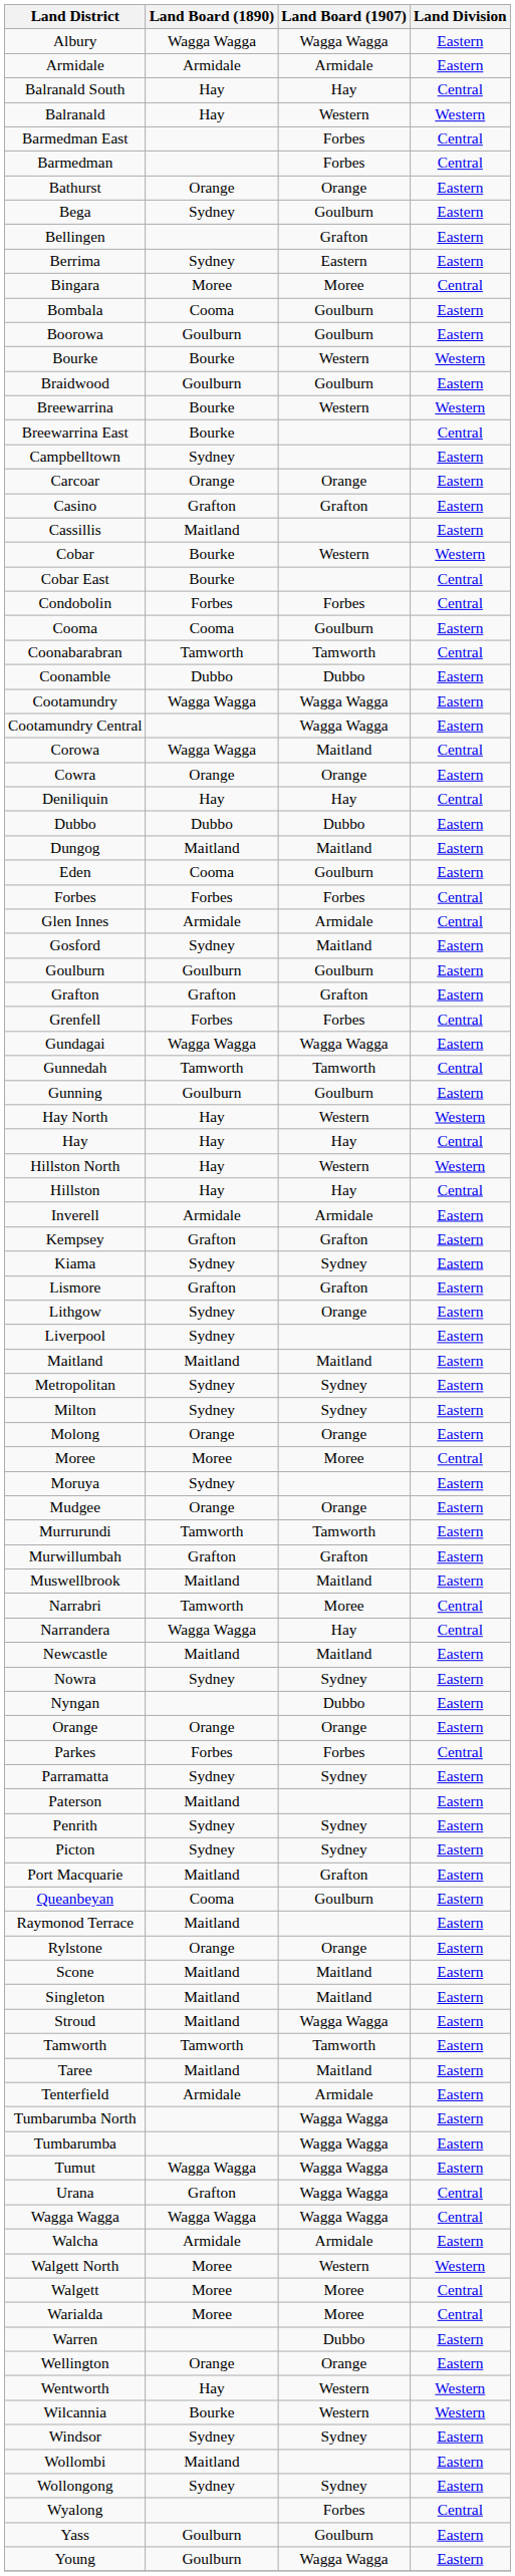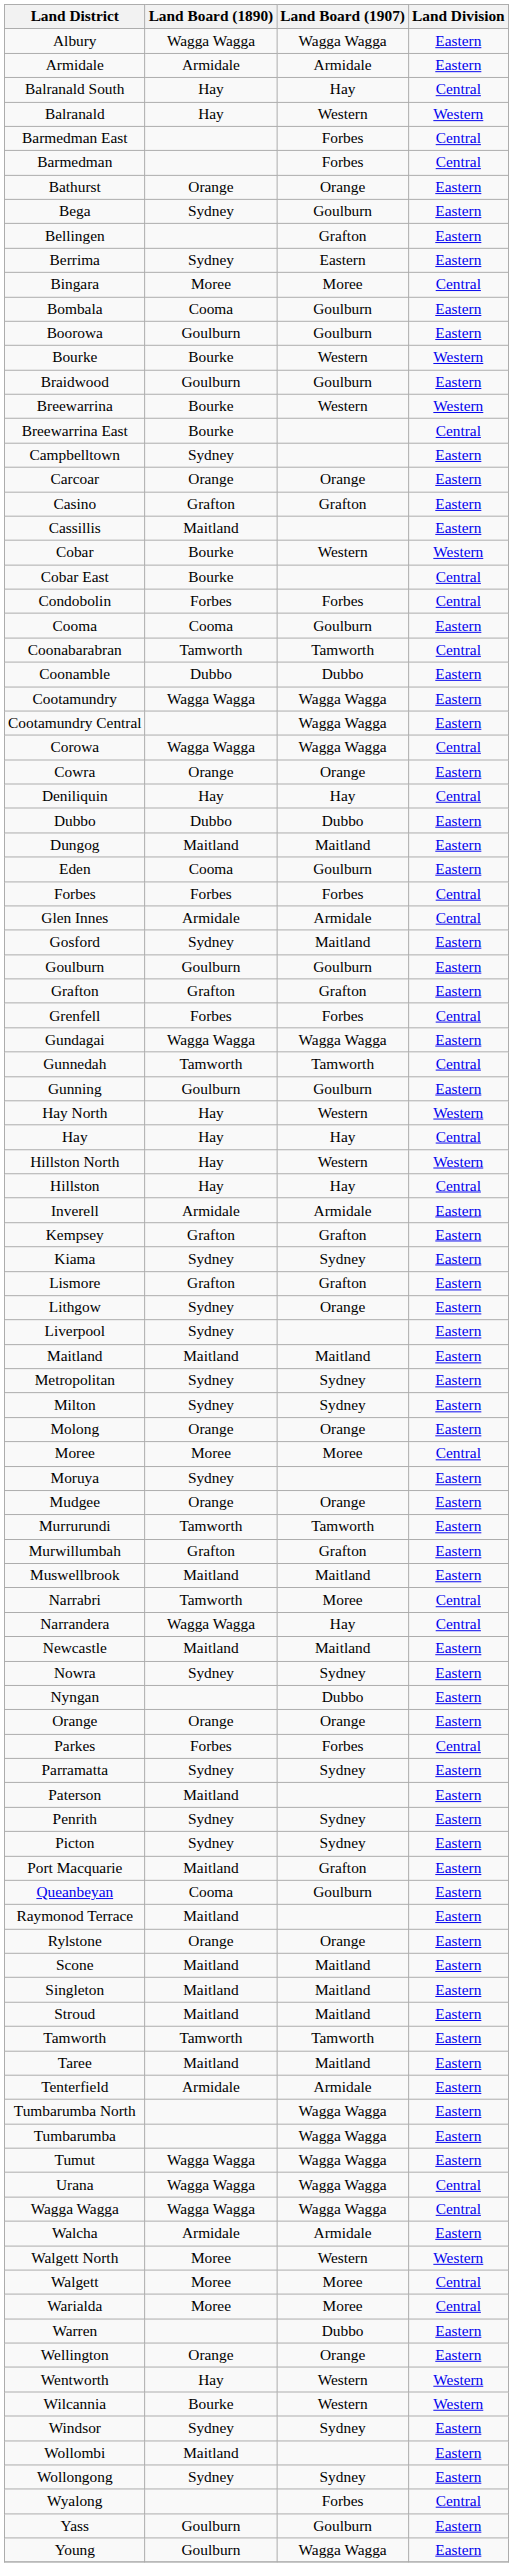Corowa | Land Board (1907): Maitland -> Wagga Wagga
Stroud | Land Board (1907): Wagga Wagga -> Maitland
Urana | Land Board (1890): Grafton -> Wagga Wagga
